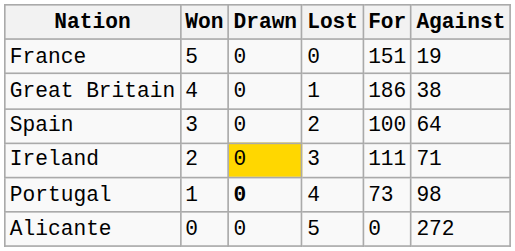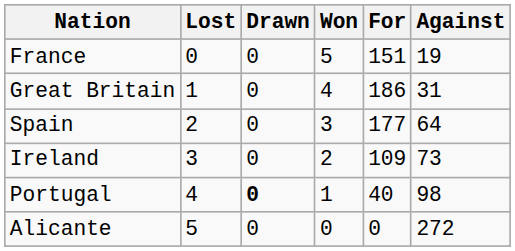columns swapped: Won <-> Lost
Great Britain | Against: 38 -> 31
Spain | For: 100 -> 177
Ireland | Drawn: gold background -> no background
Ireland | For: 111 -> 109
Ireland | Against: 71 -> 73
Portugal | For: 73 -> 40
